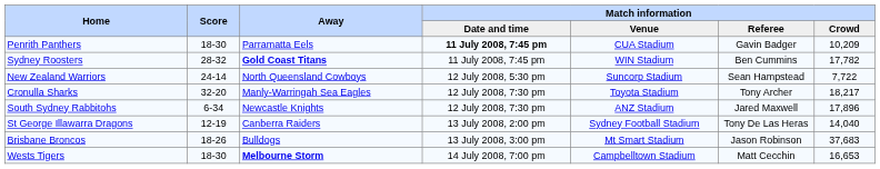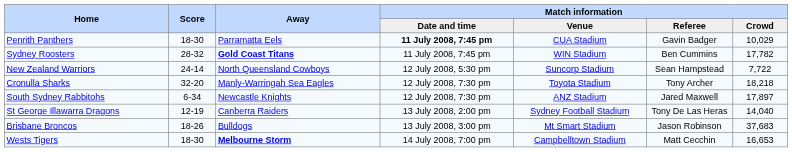Penrith Panthers | Match information / Crowd: 10,209 -> 10,029
Cronulla Sharks | Match information / Crowd: 18,217 -> 18,218
South Sydney Rabbitohs | Match information / Crowd: 17,896 -> 17,897
